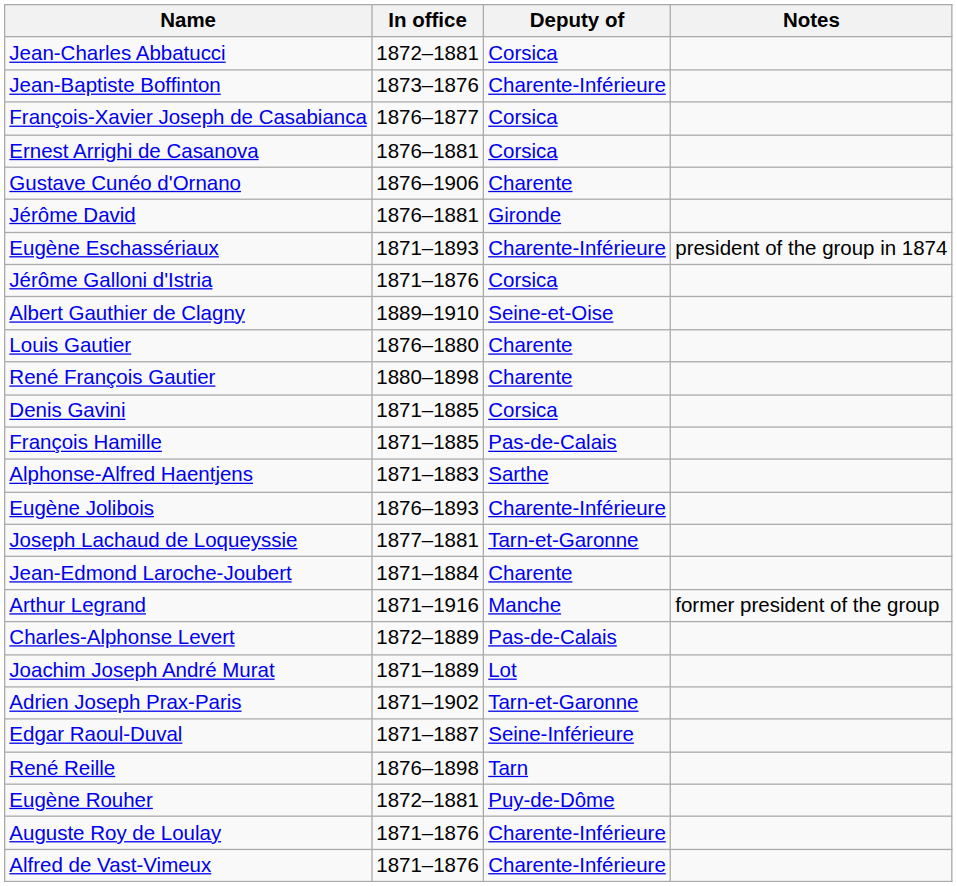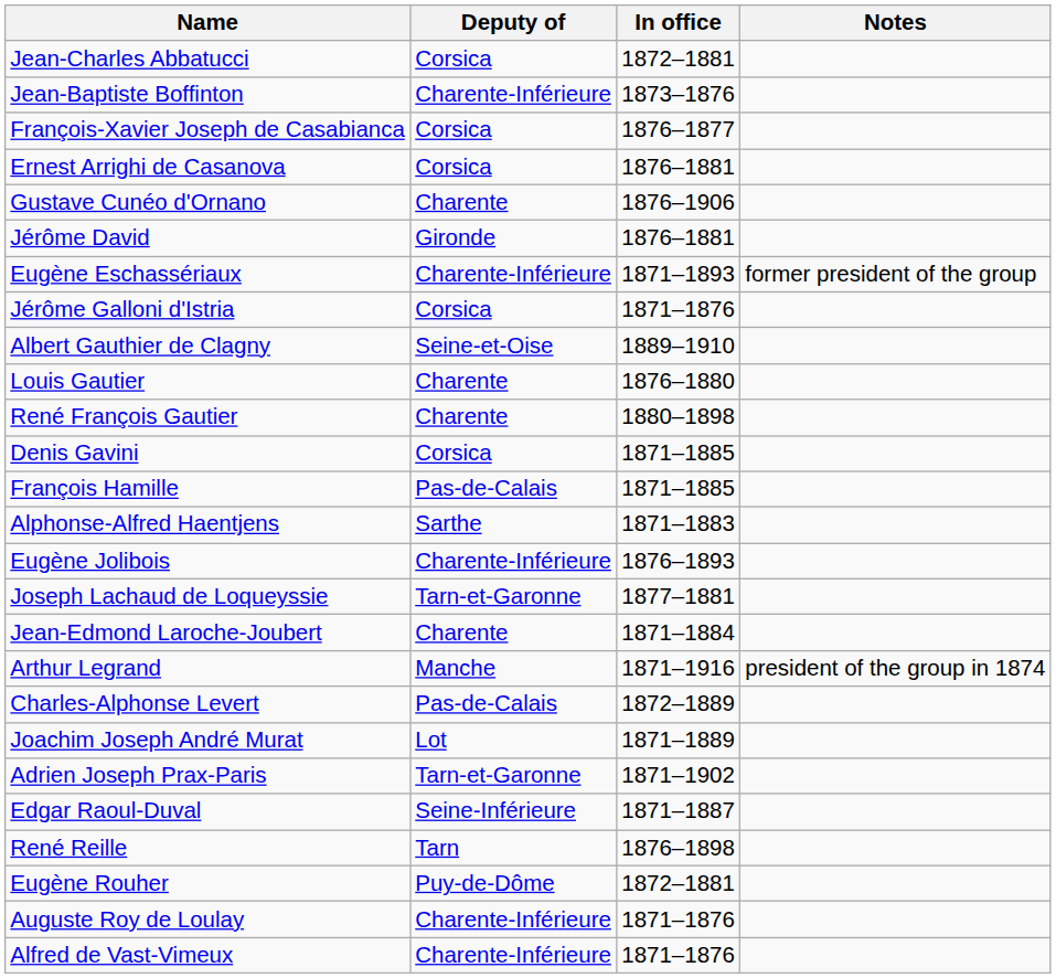columns swapped: Deputy of <-> In office
Eugène Eschassériaux | Notes: president of the group in 1874 -> former president of the group
Arthur Legrand | Notes: former president of the group -> president of the group in 1874
